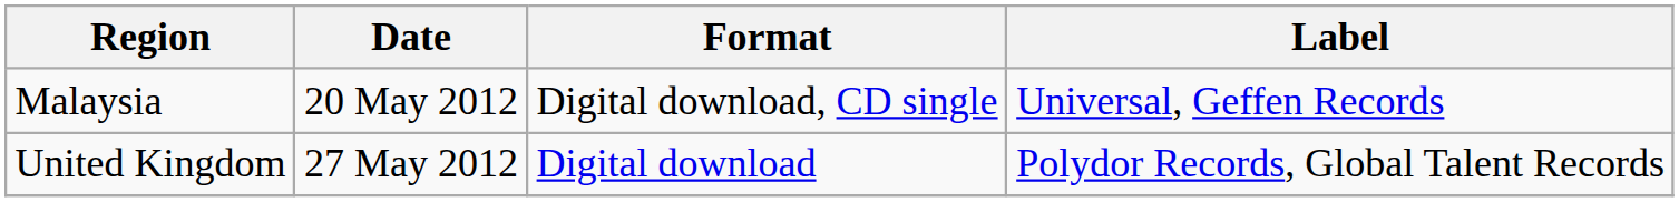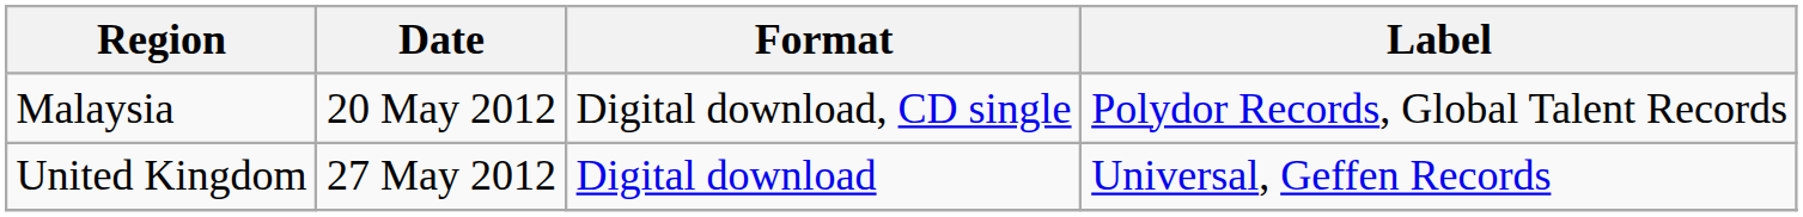Malaysia | Label: Universal, Geffen Records -> Polydor Records, Global Talent Records
United Kingdom | Label: Polydor Records, Global Talent Records -> Universal, Geffen Records
